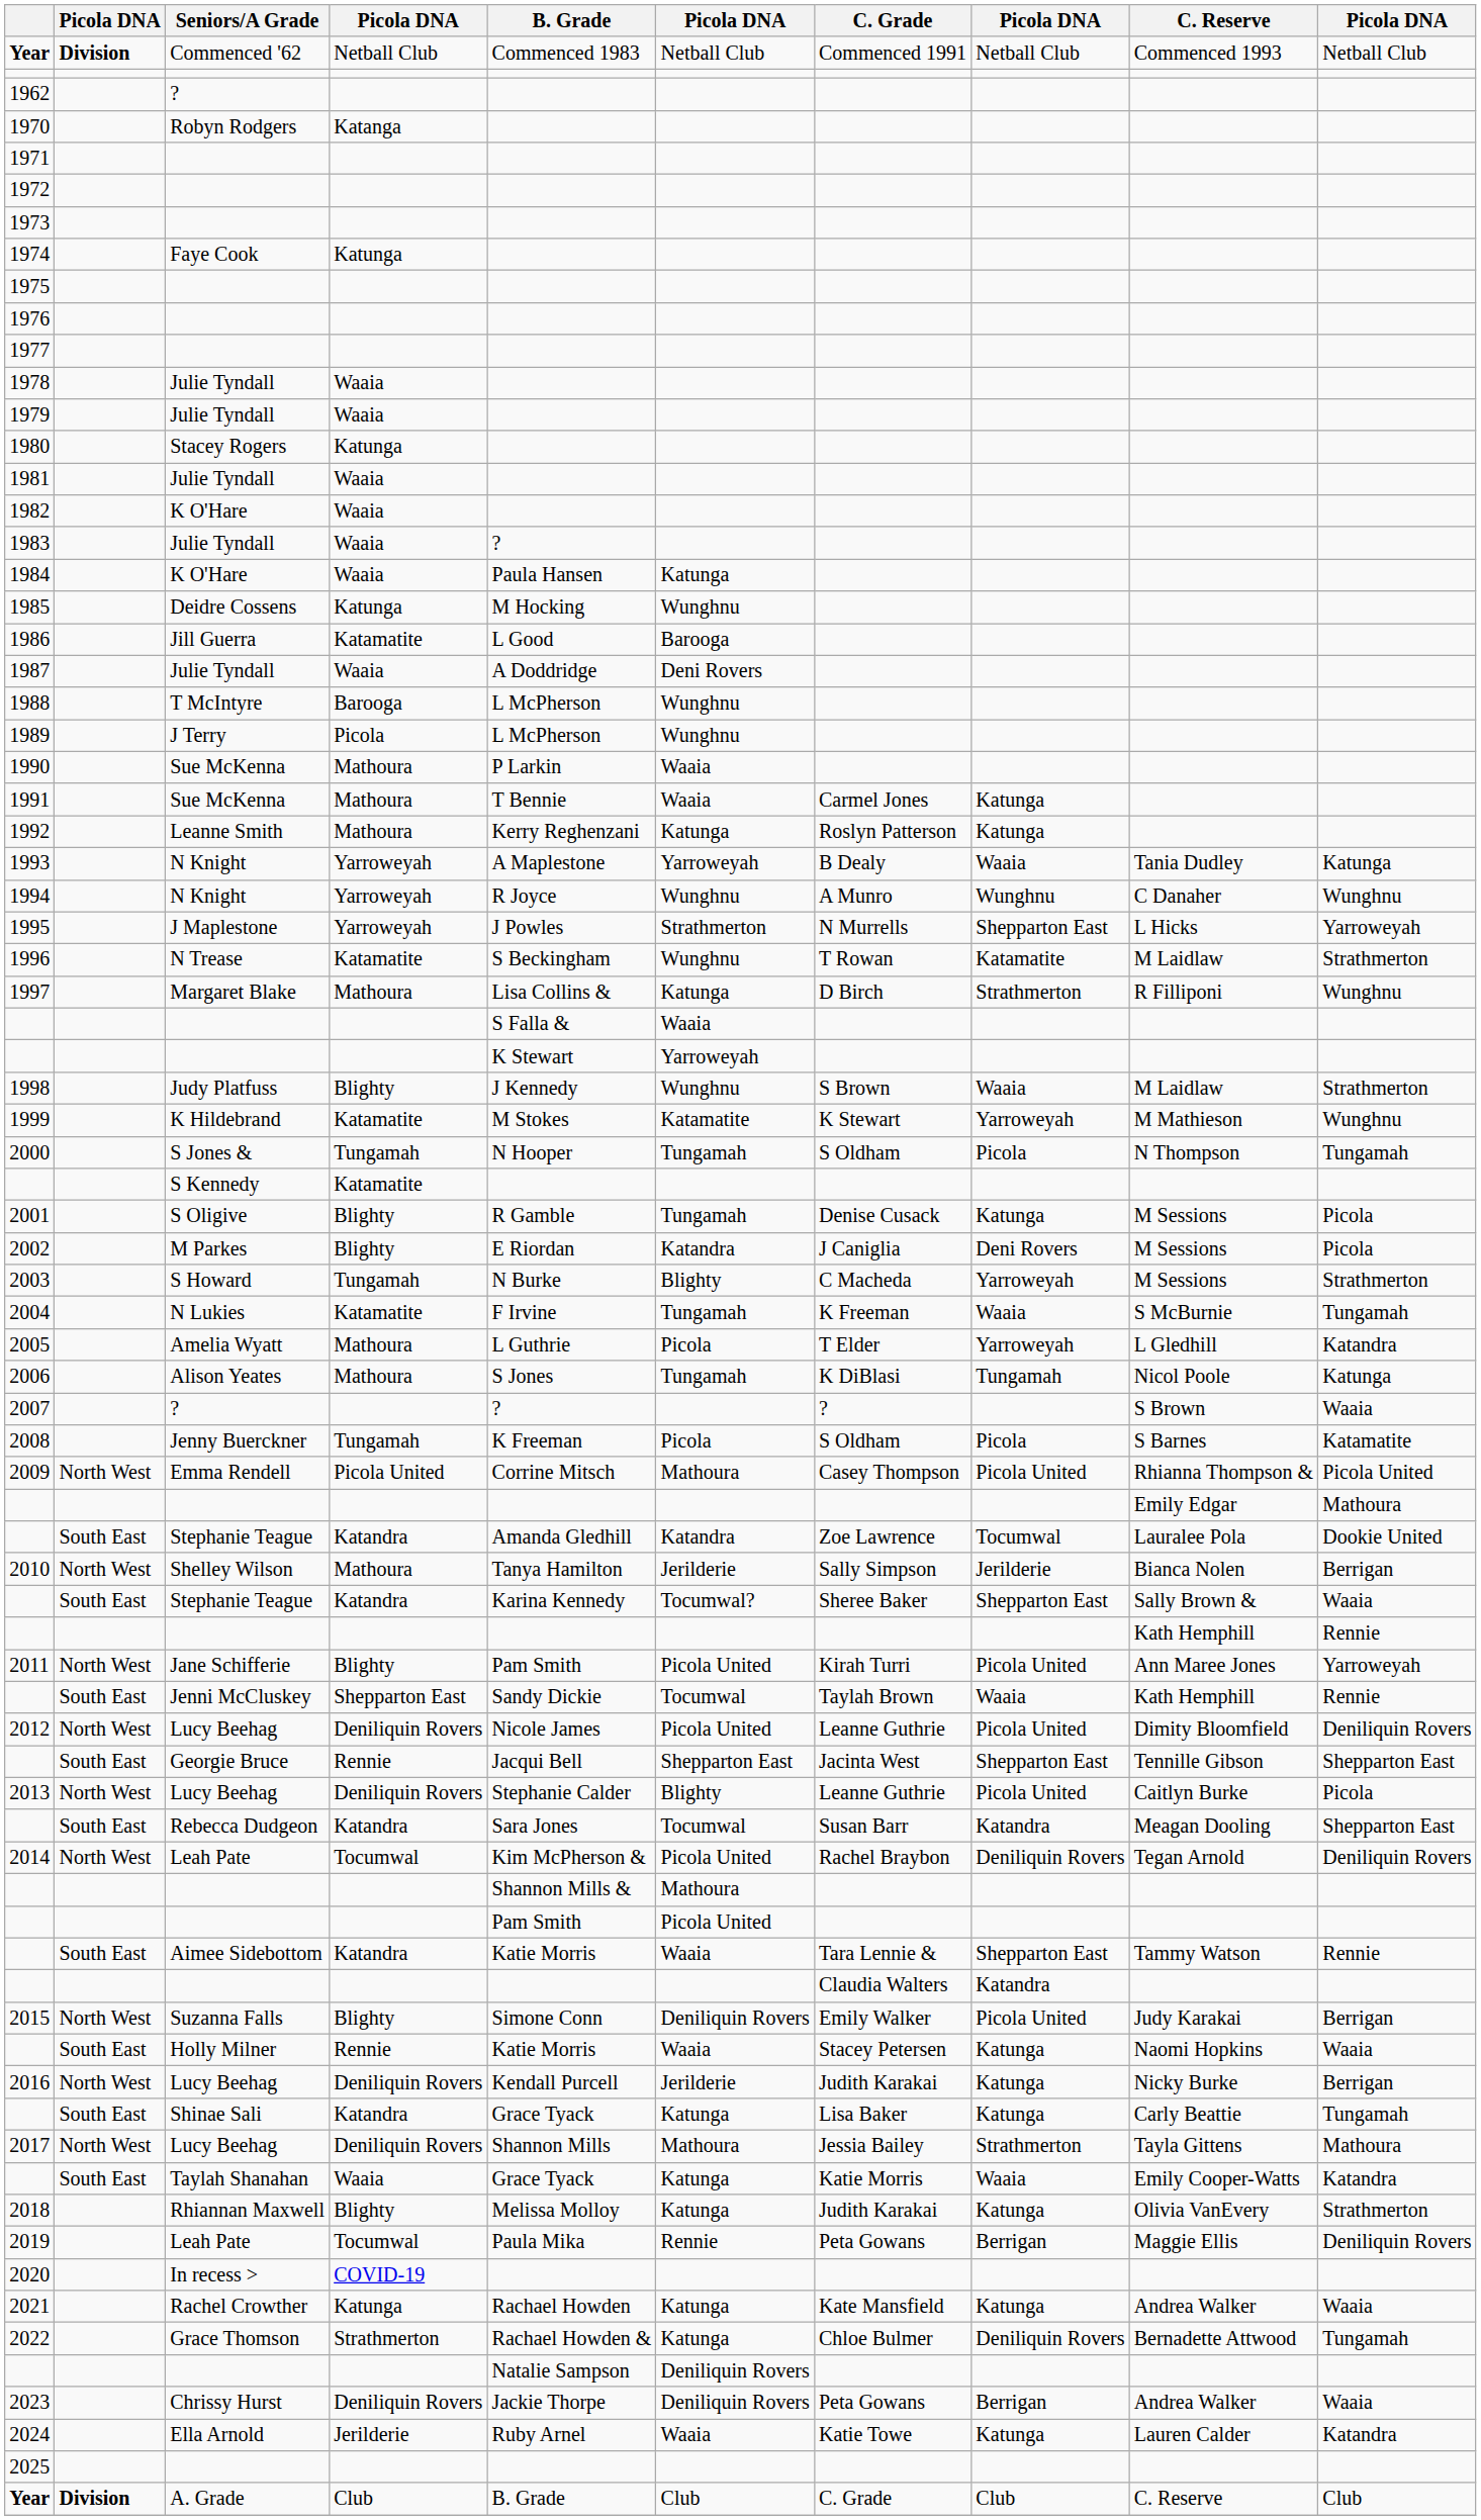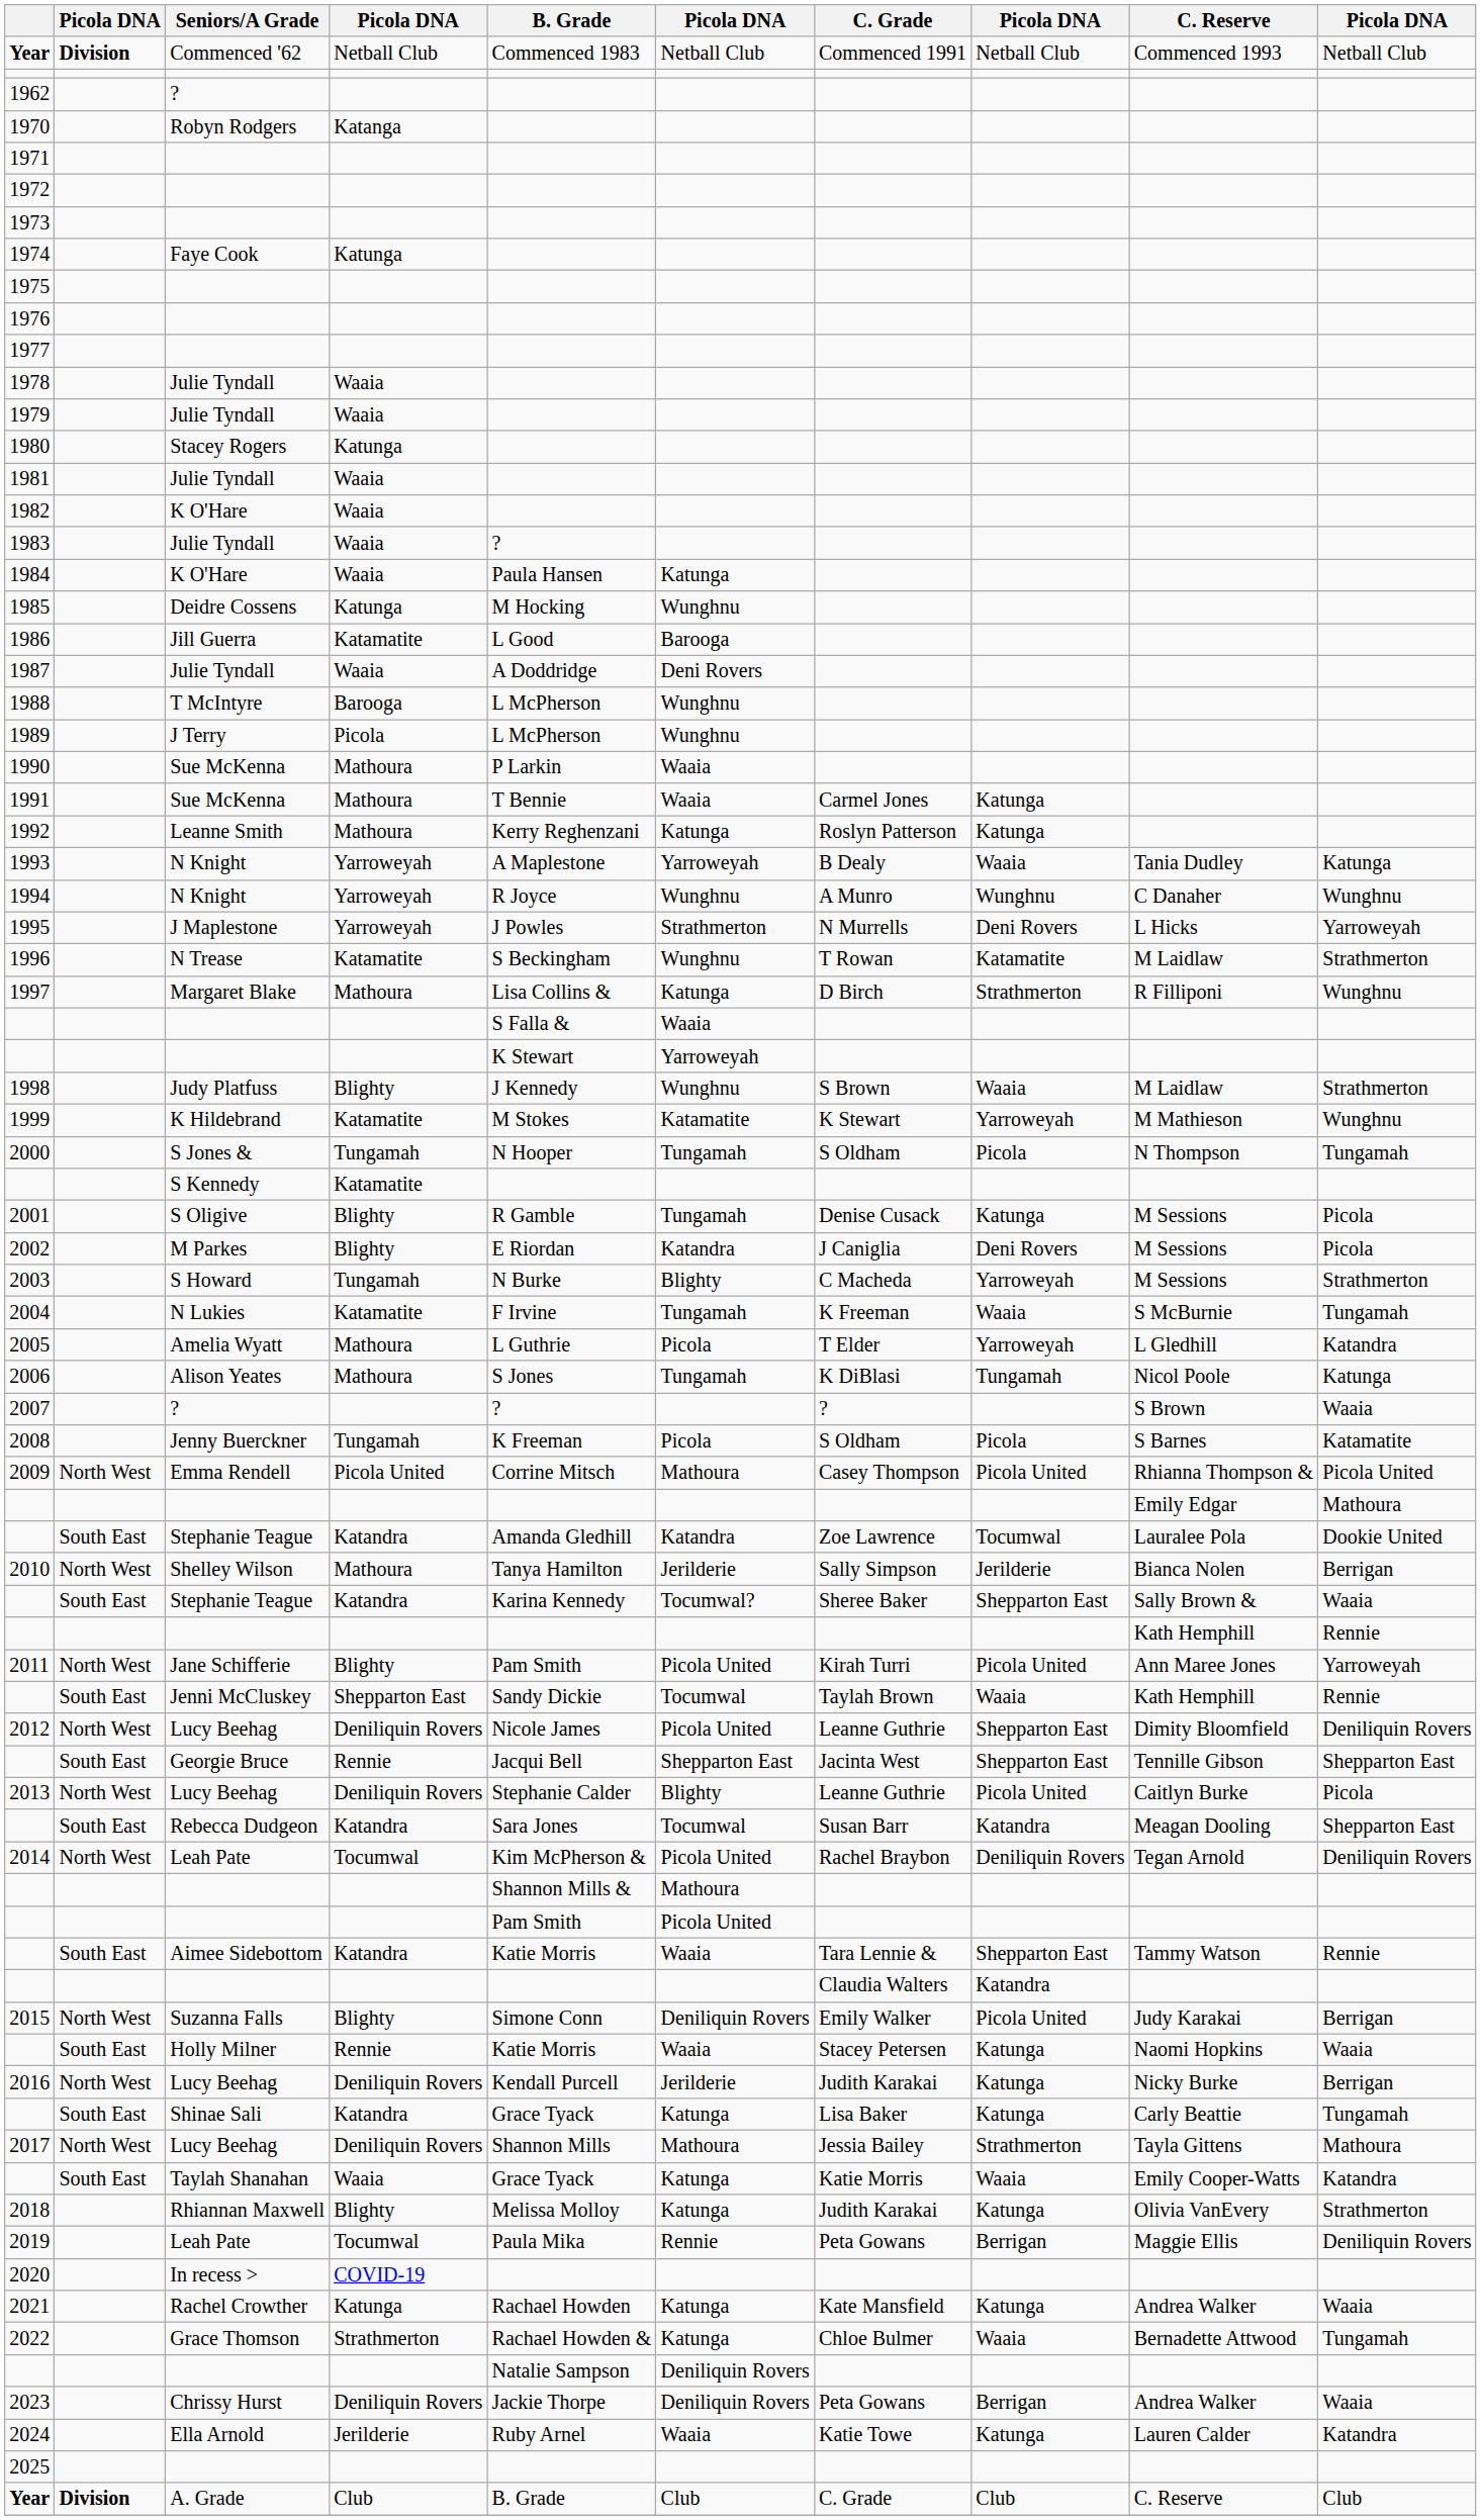1995 | column 8: Shepparton East -> Deni Rovers
2012 | column 8: Picola United -> Shepparton East
2022 | column 8: Deniliquin Rovers -> Waaia
